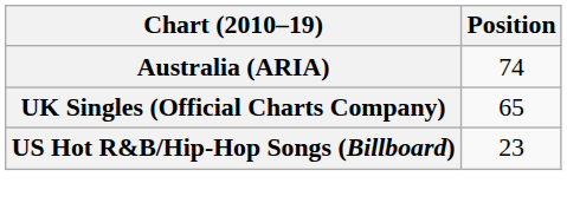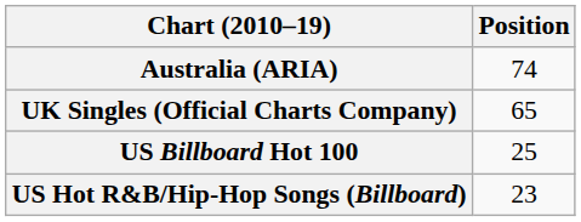+ row: US Billboard Hot 100 | 25
